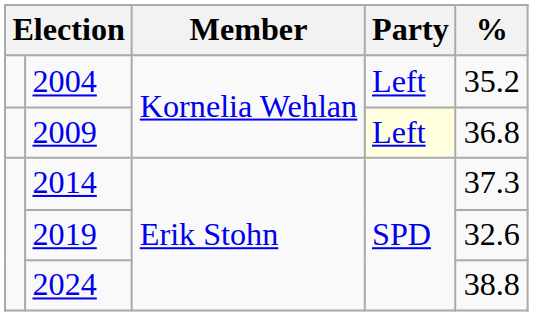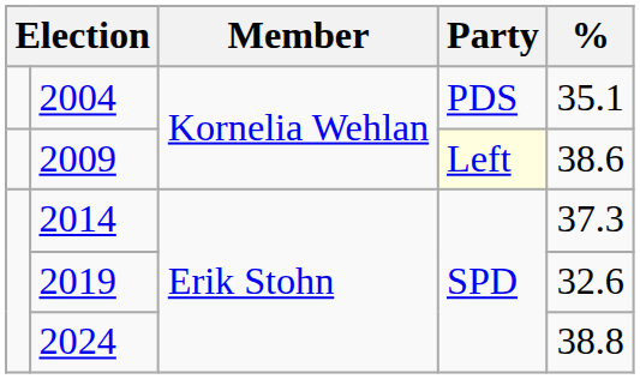2004 | Party: Left -> PDS
2004 | %: 35.2 -> 35.1
2009 | %: 36.8 -> 38.6
